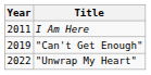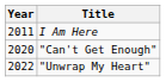"Can't Get Enough" | Year: 2019 -> 2020
